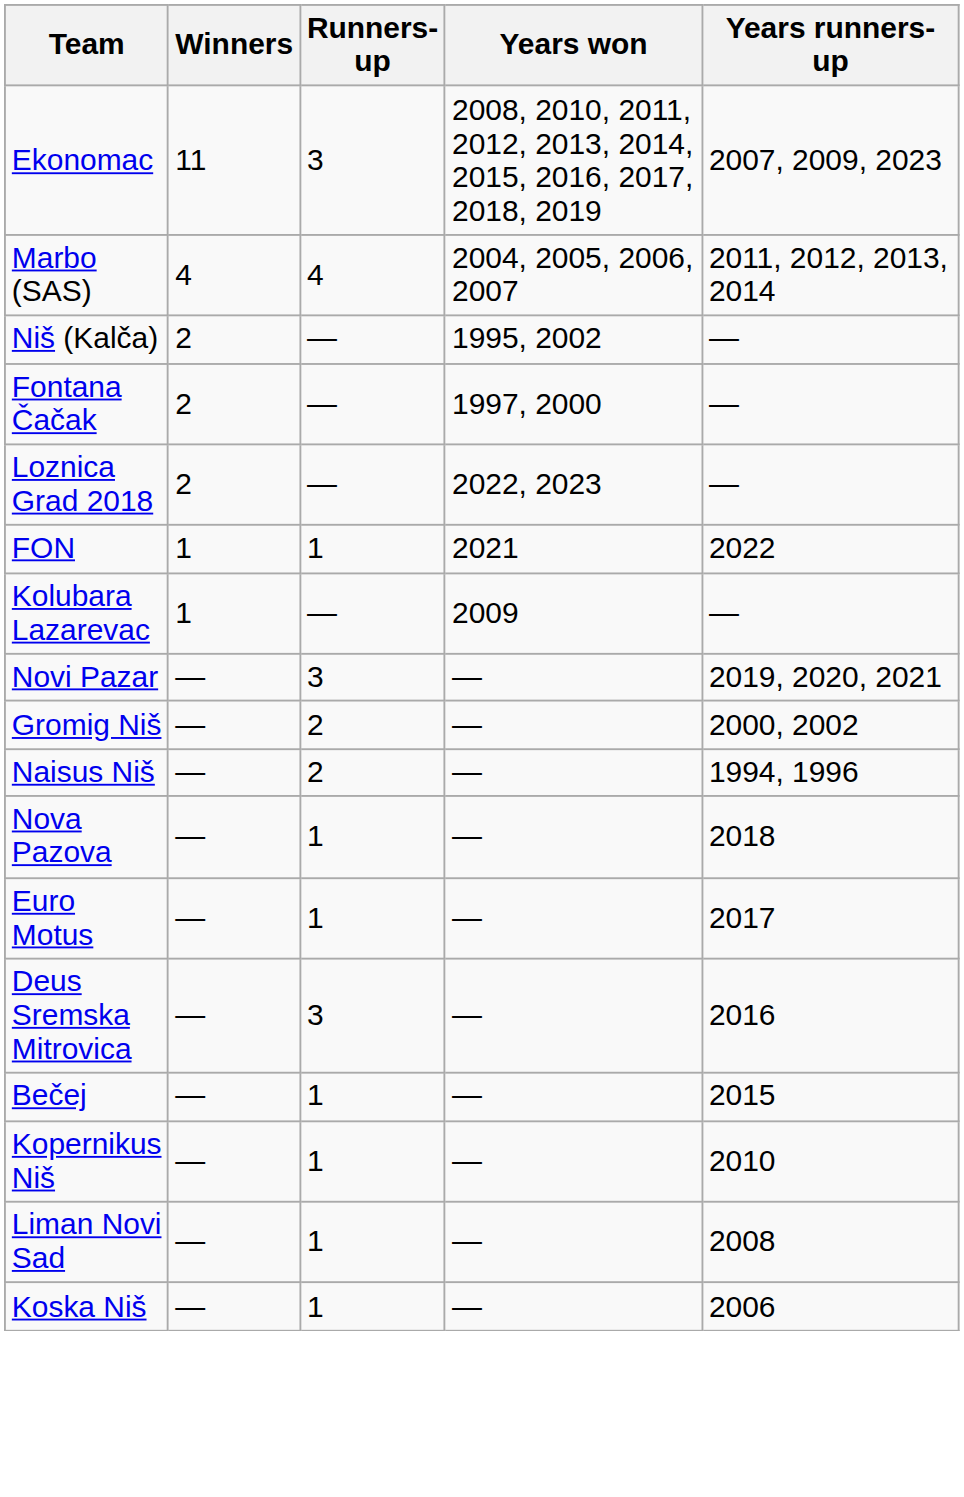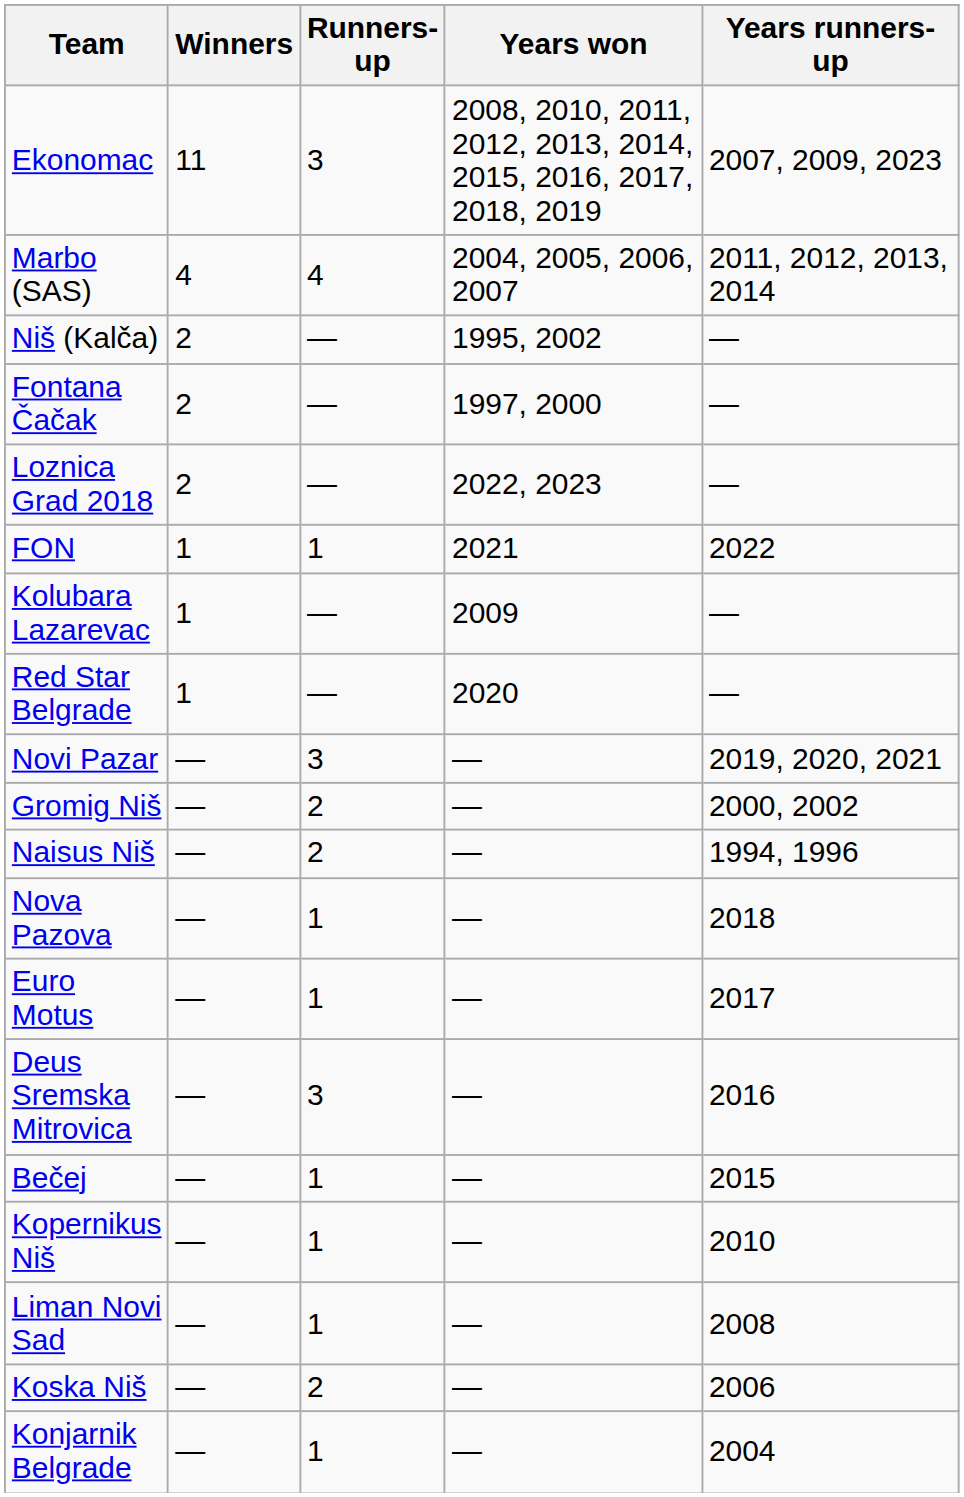+ row: Red Star Belgrade | 1 | — | 2020 | —
Koska Niš | Runners-up: 1 -> 2
+ row: Konjarnik Belgrade | — | 1 | — | 2004
